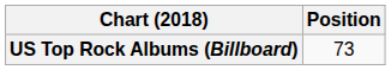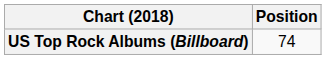US Top Rock Albums (Billboard) | Position: 73 -> 74
